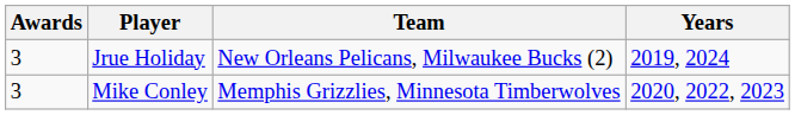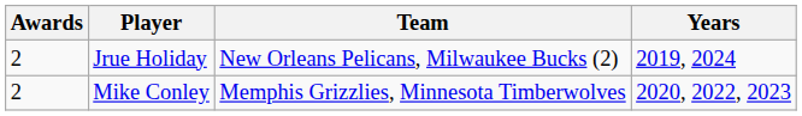Jrue Holiday | Awards: 3 -> 2
Mike Conley | Awards: 3 -> 2
